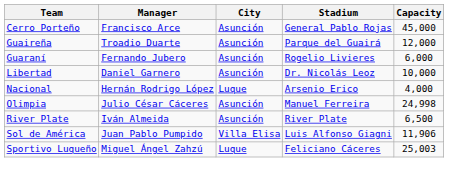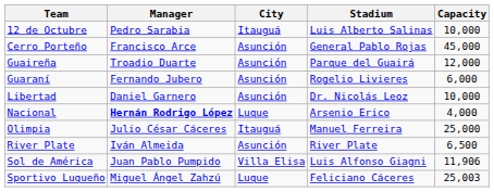+ row: 12 de Octubre | Pedro Sarabia | Itauguá | Luis Alberto Salinas | 10,000
Nacional | Manager: normal -> bold
Olimpia | City: Asunción -> Itauguá
Olimpia | Capacity: 24,998 -> 25,000
